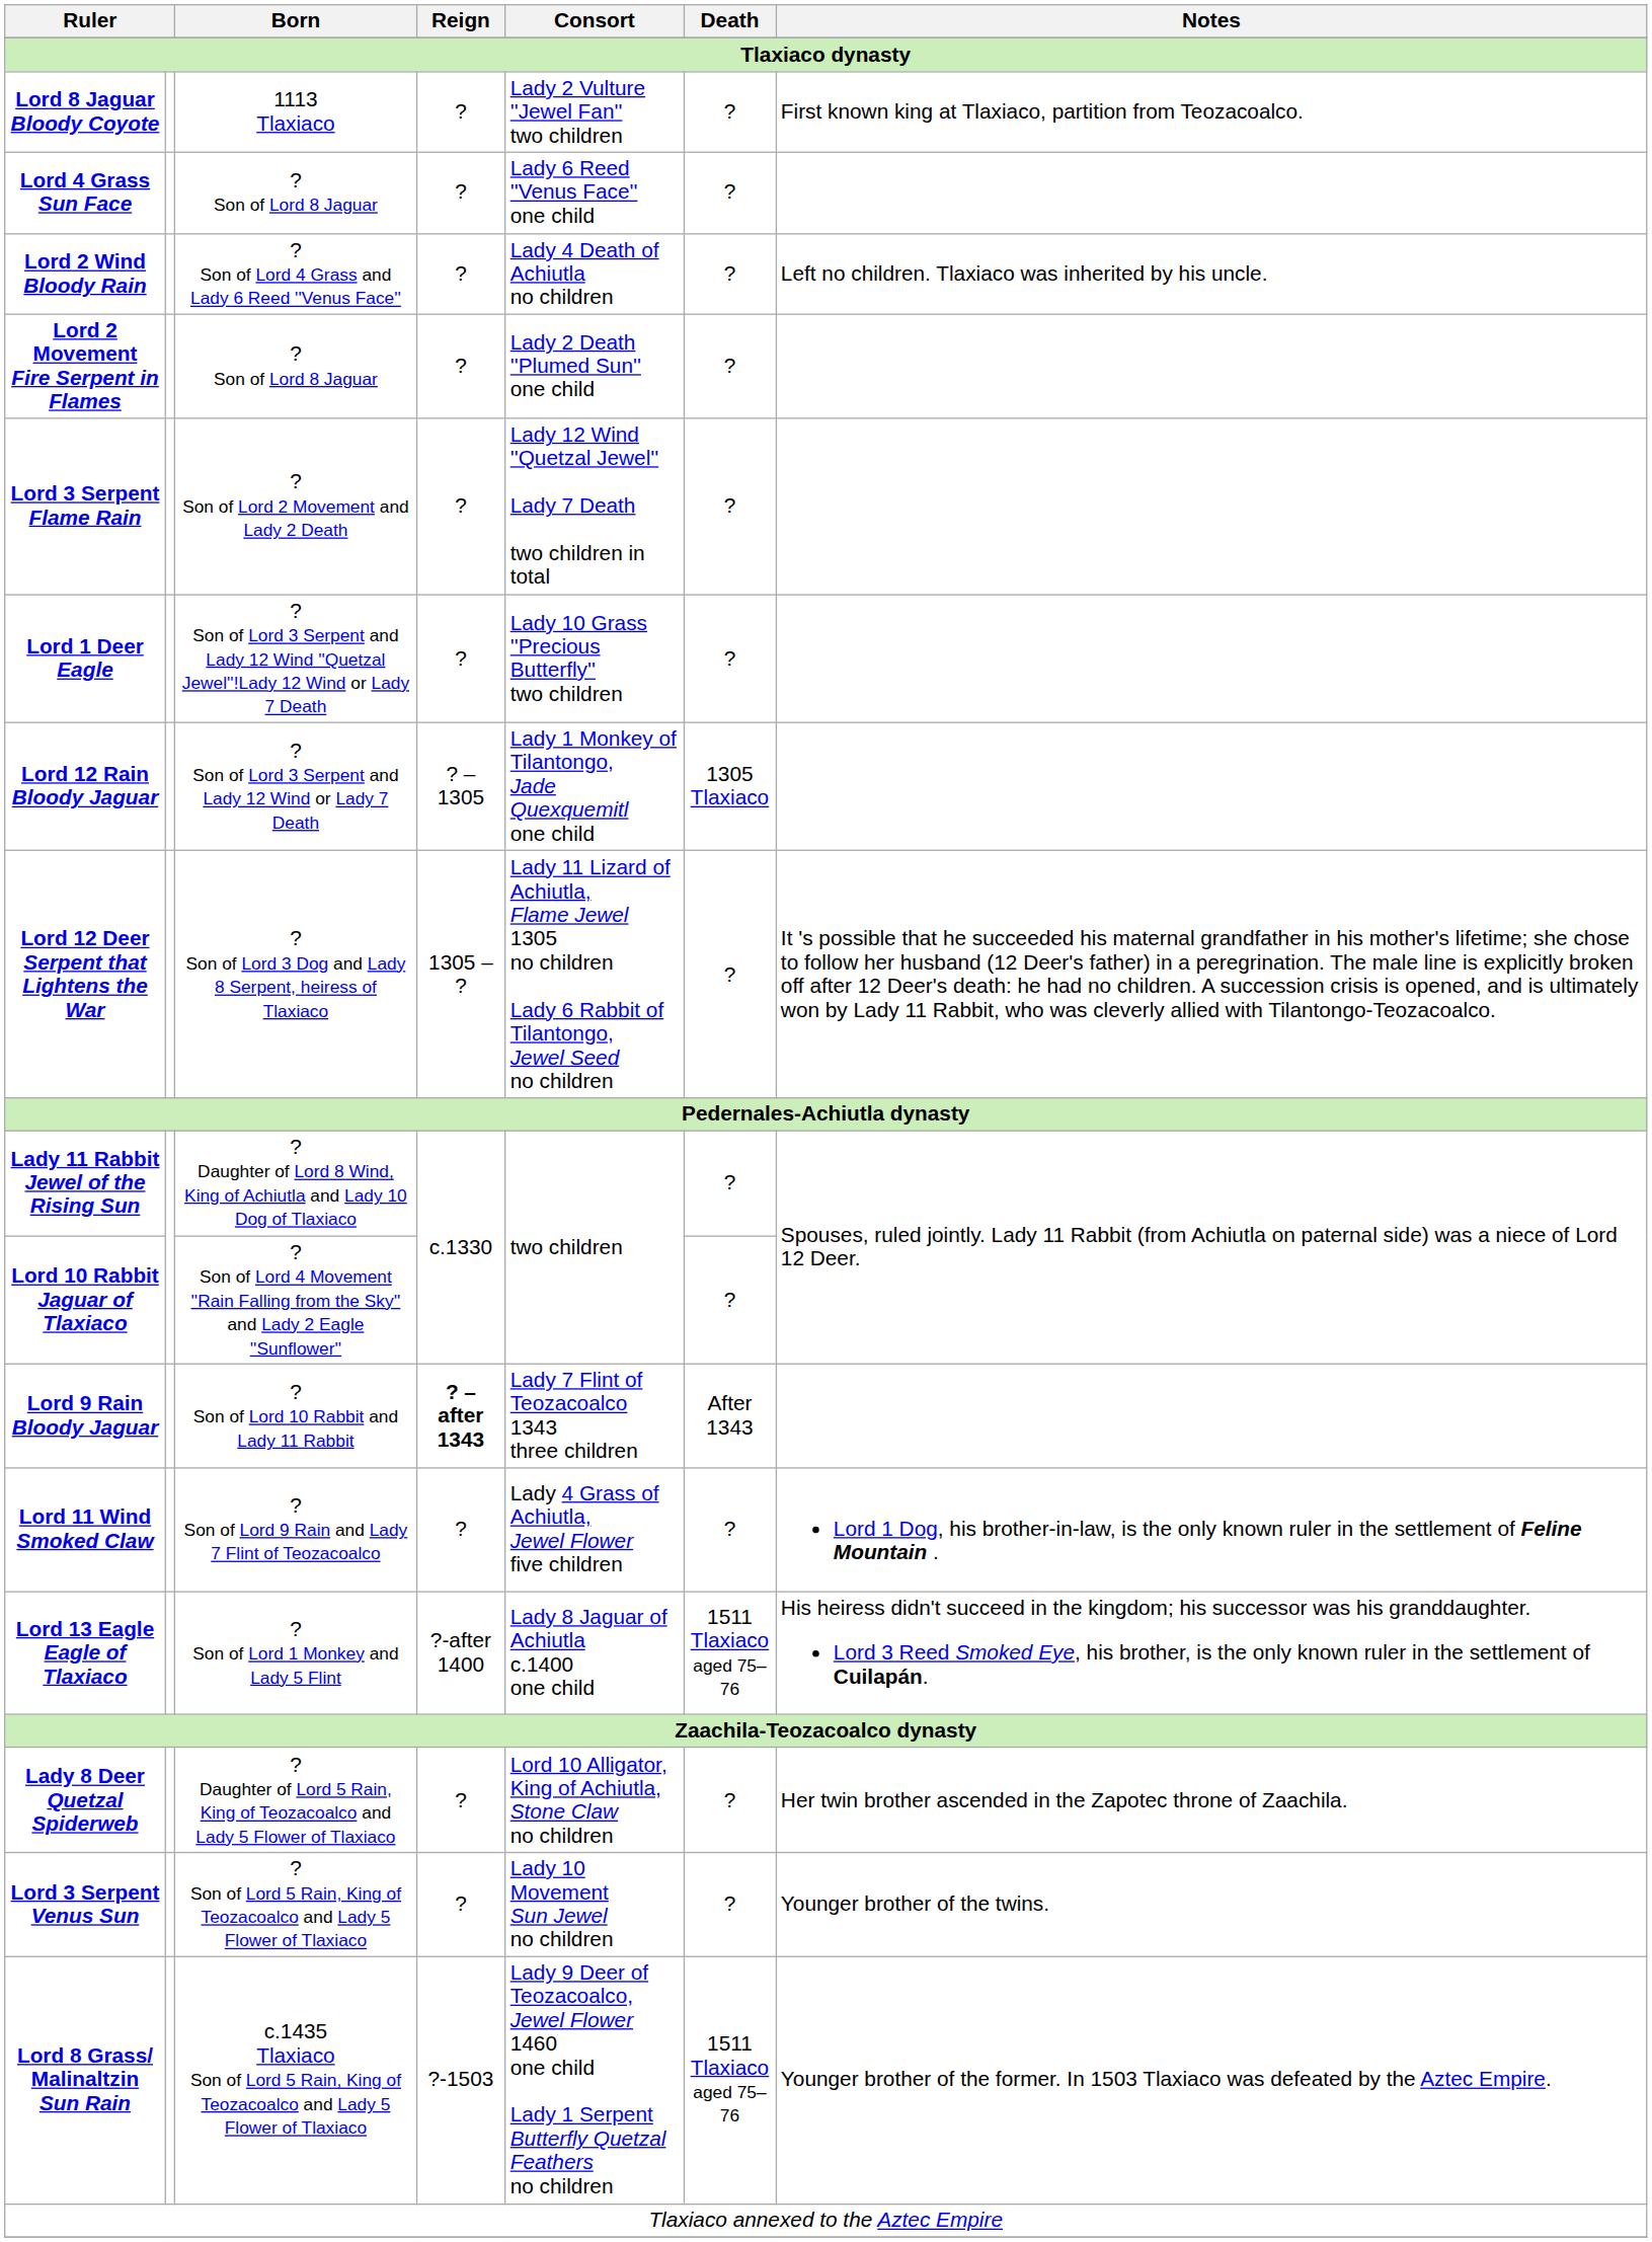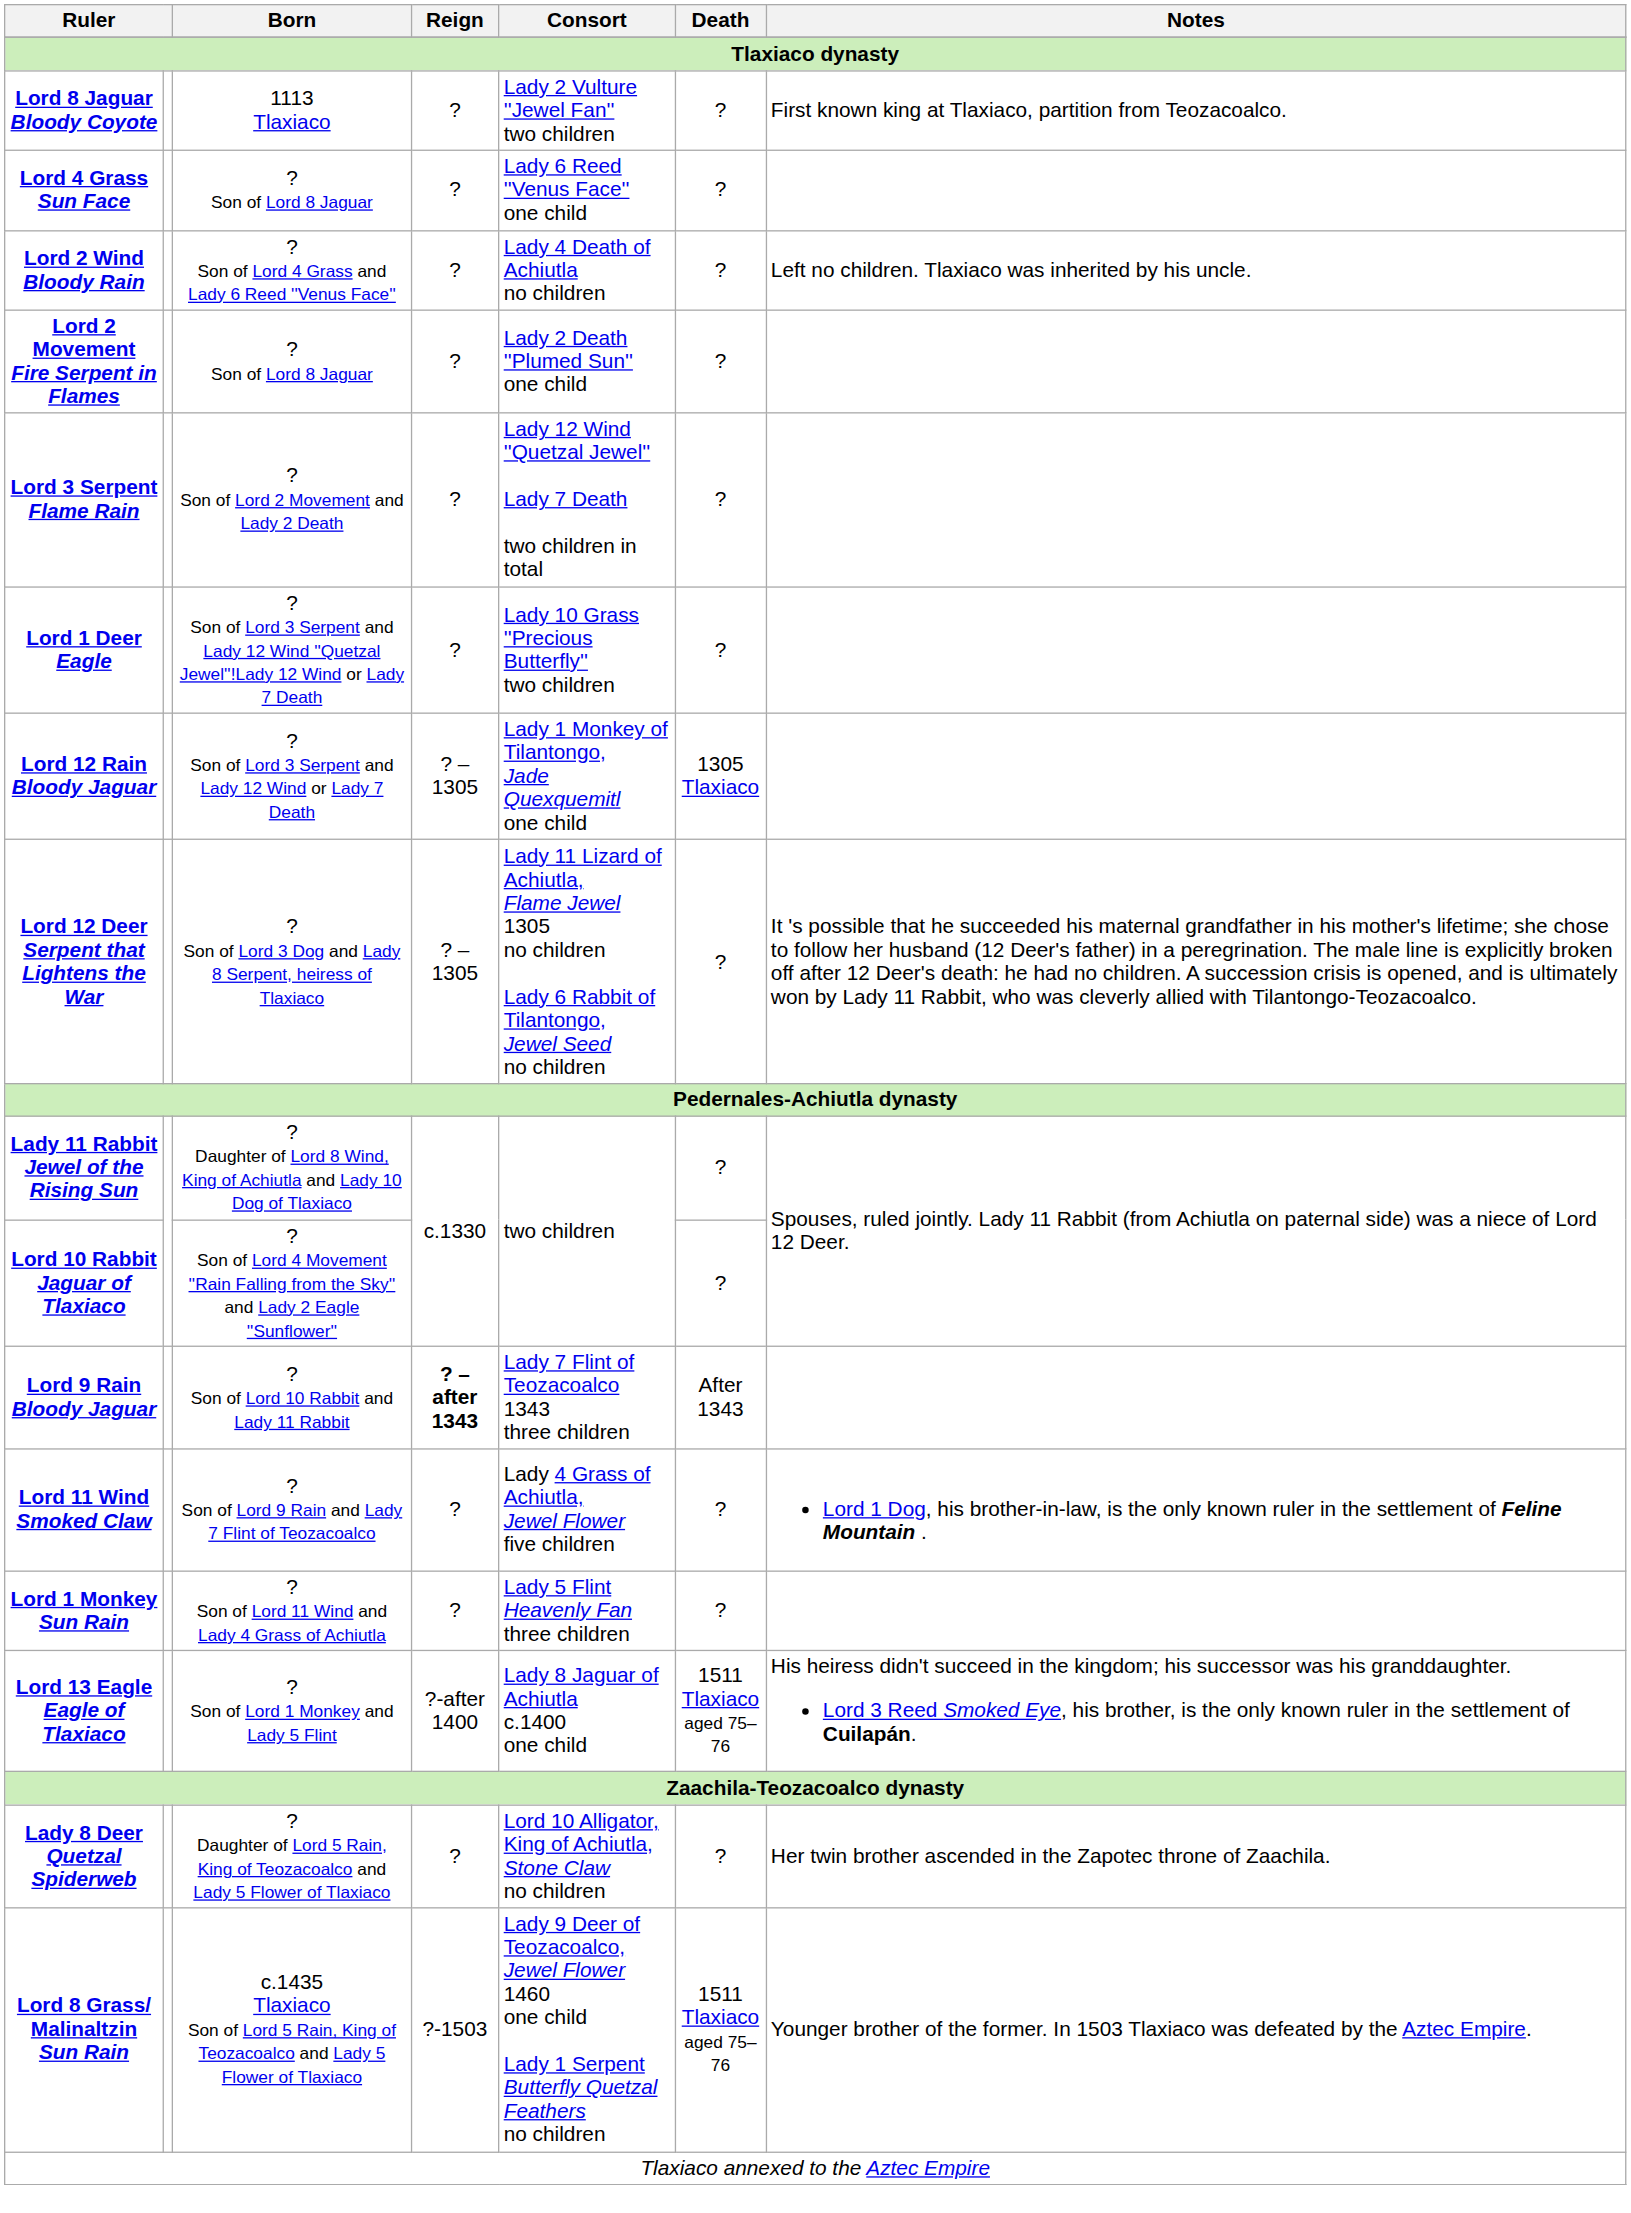Lord 12 Deer Serpent that Lightens the War | Reign: 1305 – ? -> ? – 1305
+ row: Lord 1 Monkey Sun Rain | ? Son of Lord 11 Wind and Lady 4 Grass of Achiutla | ? | Lady 5 Flint Heavenly Fan three children | ?
- row: Lord 3 Serpent Venus Sun | ? Son of Lord 5 Rain, King of Teozacoalco and Lady 5 Flower of Tlaxiaco | ? | Lady 10 Movement Sun Jewel no children | ? | Younger brother of the twins.
